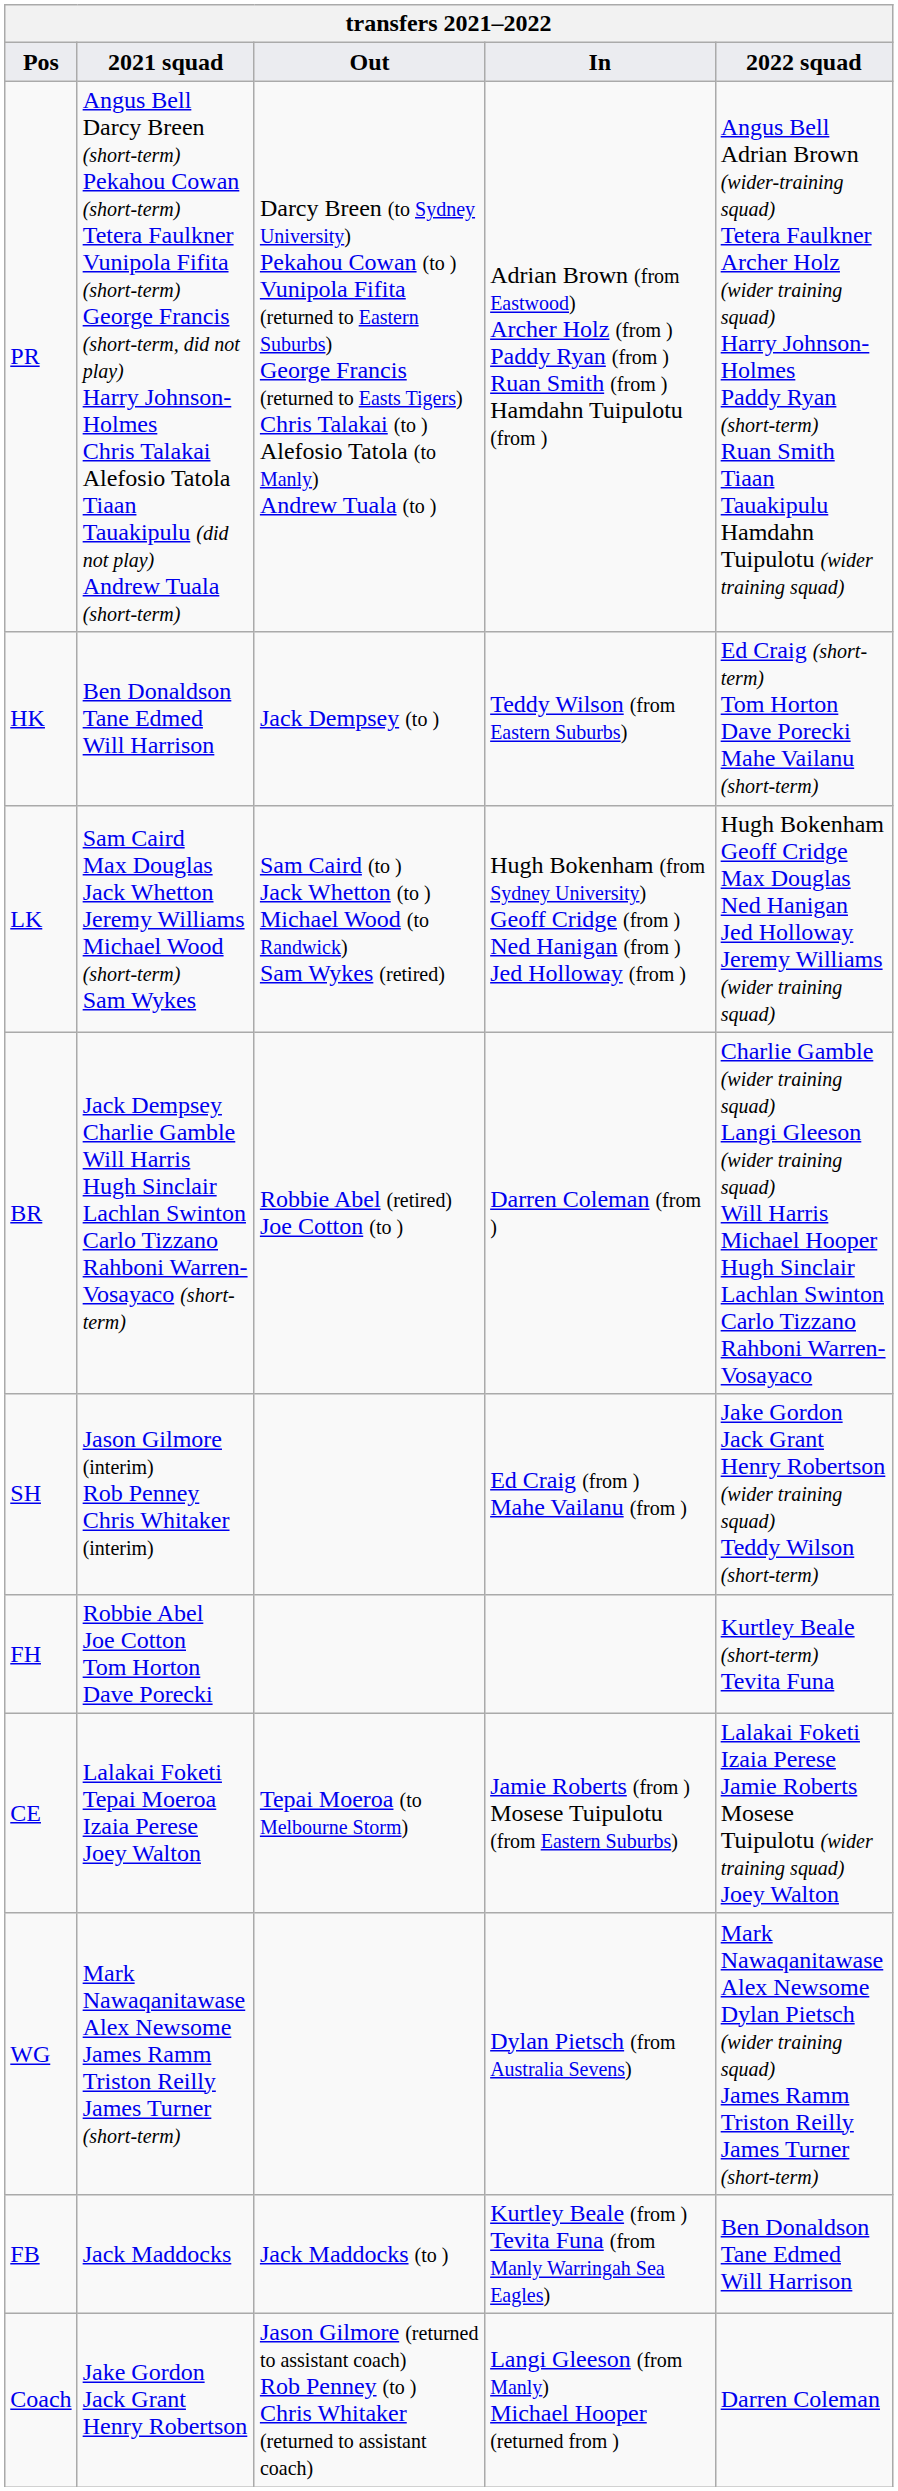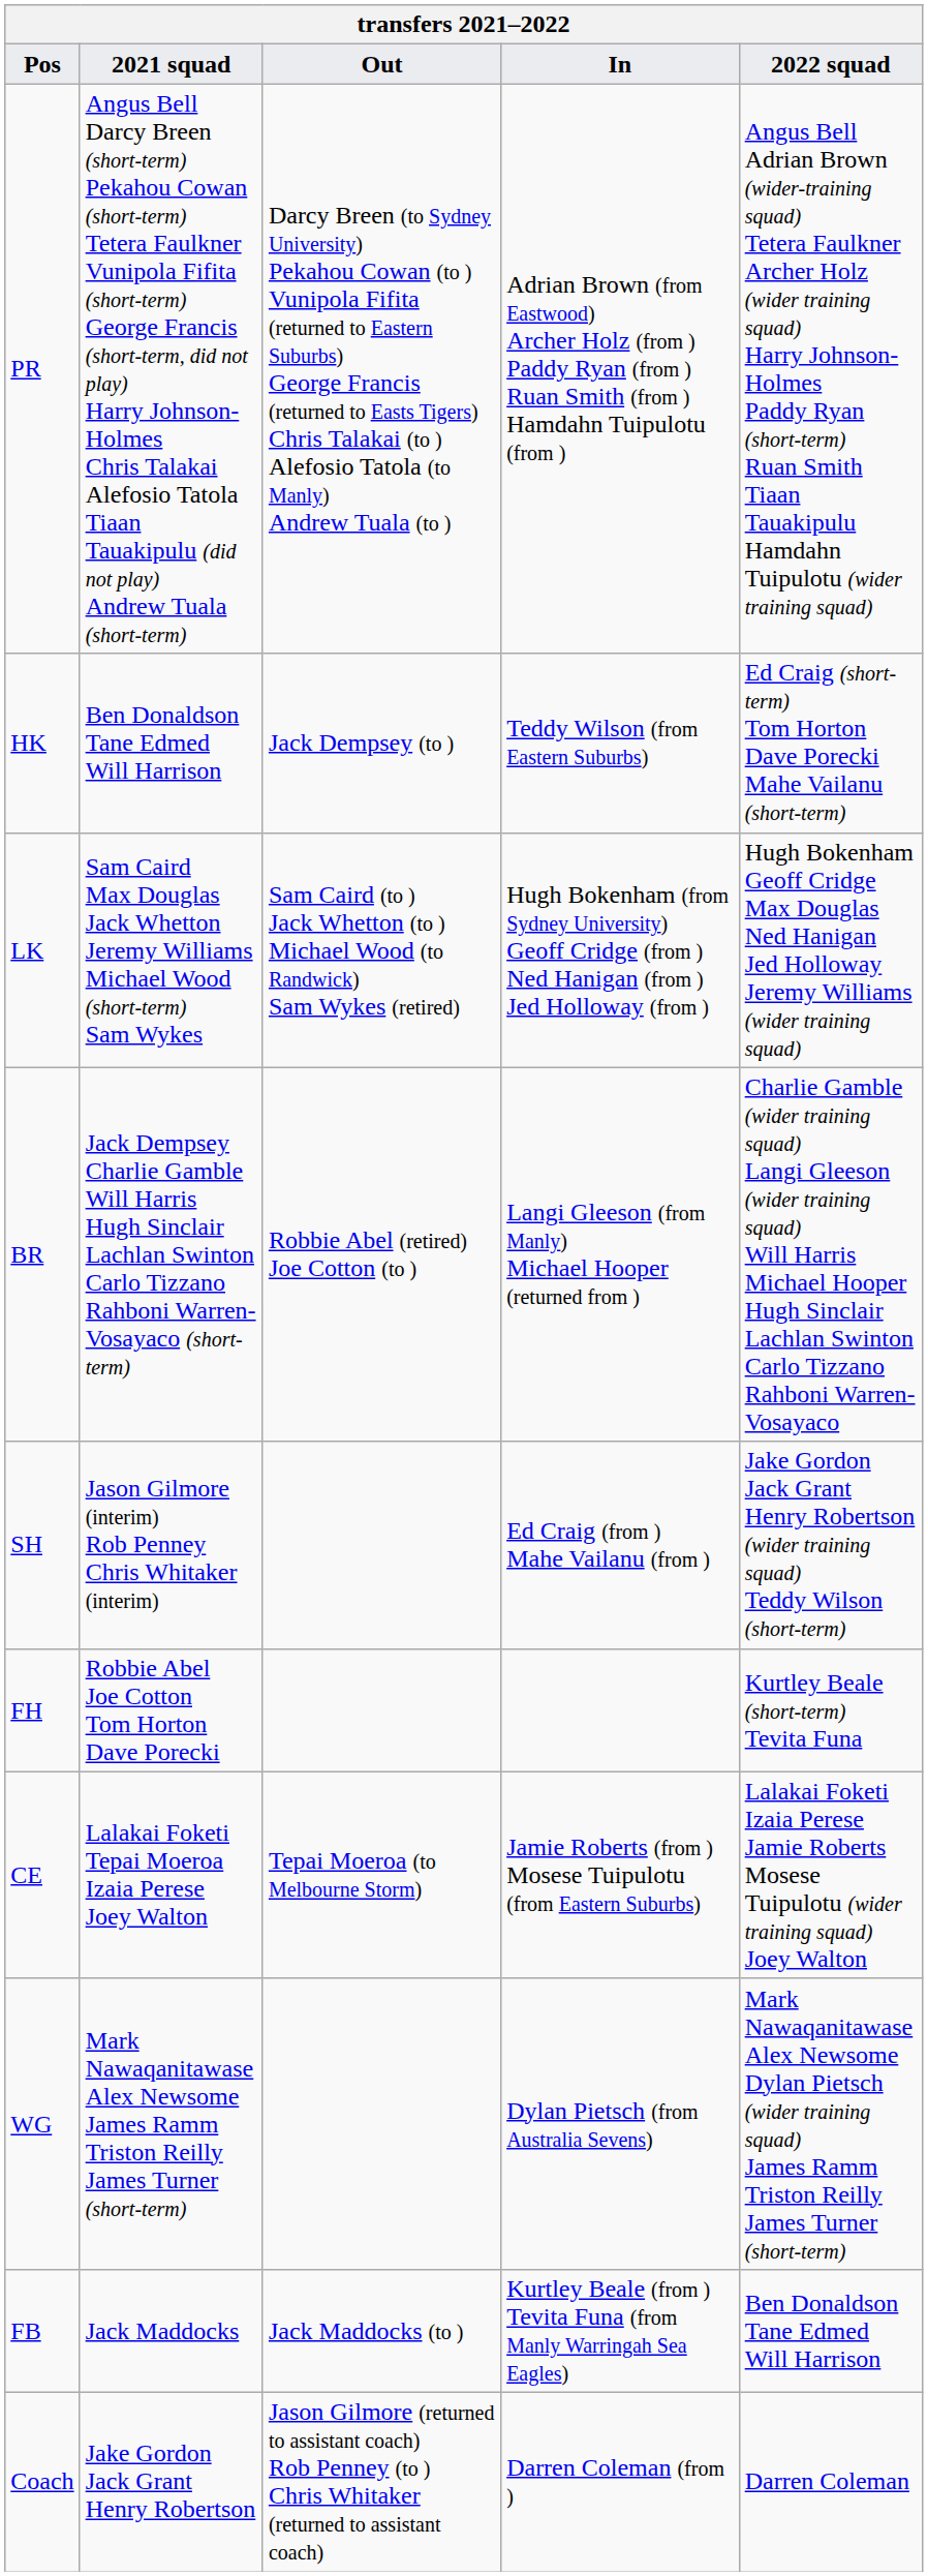BR | In: Darren Coleman (from ) -> Langi Gleeson (from Manly) Michael Hooper (returned from )
Coach | In: Langi Gleeson (from Manly) Michael Hooper (returned from ) -> Darren Coleman (from )
